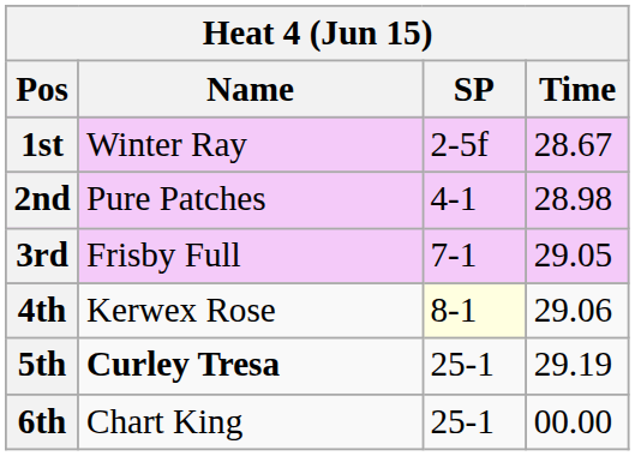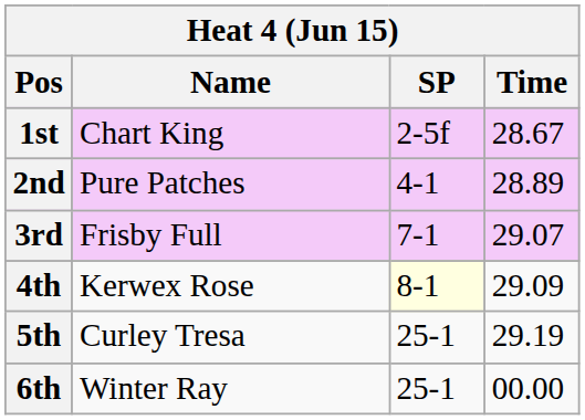1st | Name: Winter Ray -> Chart King
2nd | Time: 28.98 -> 28.89
3rd | Time: 29.05 -> 29.07
4th | Time: 29.06 -> 29.09
5th | Name: bold -> normal
6th | Name: Chart King -> Winter Ray
